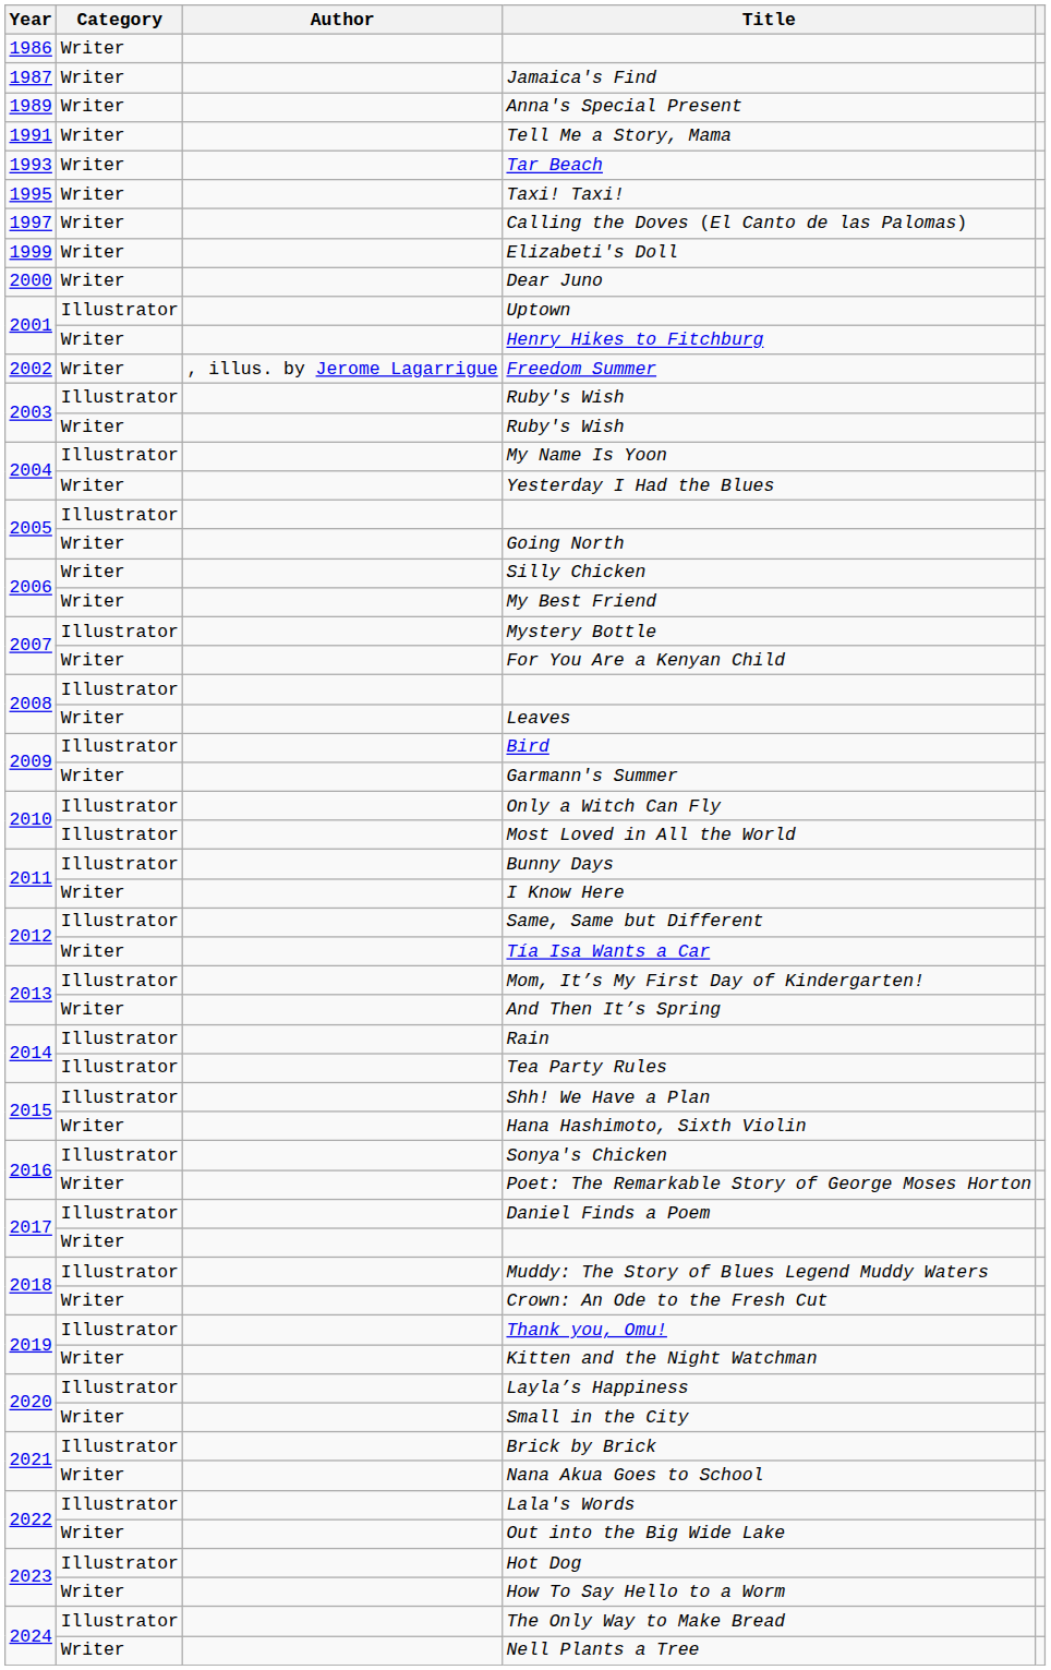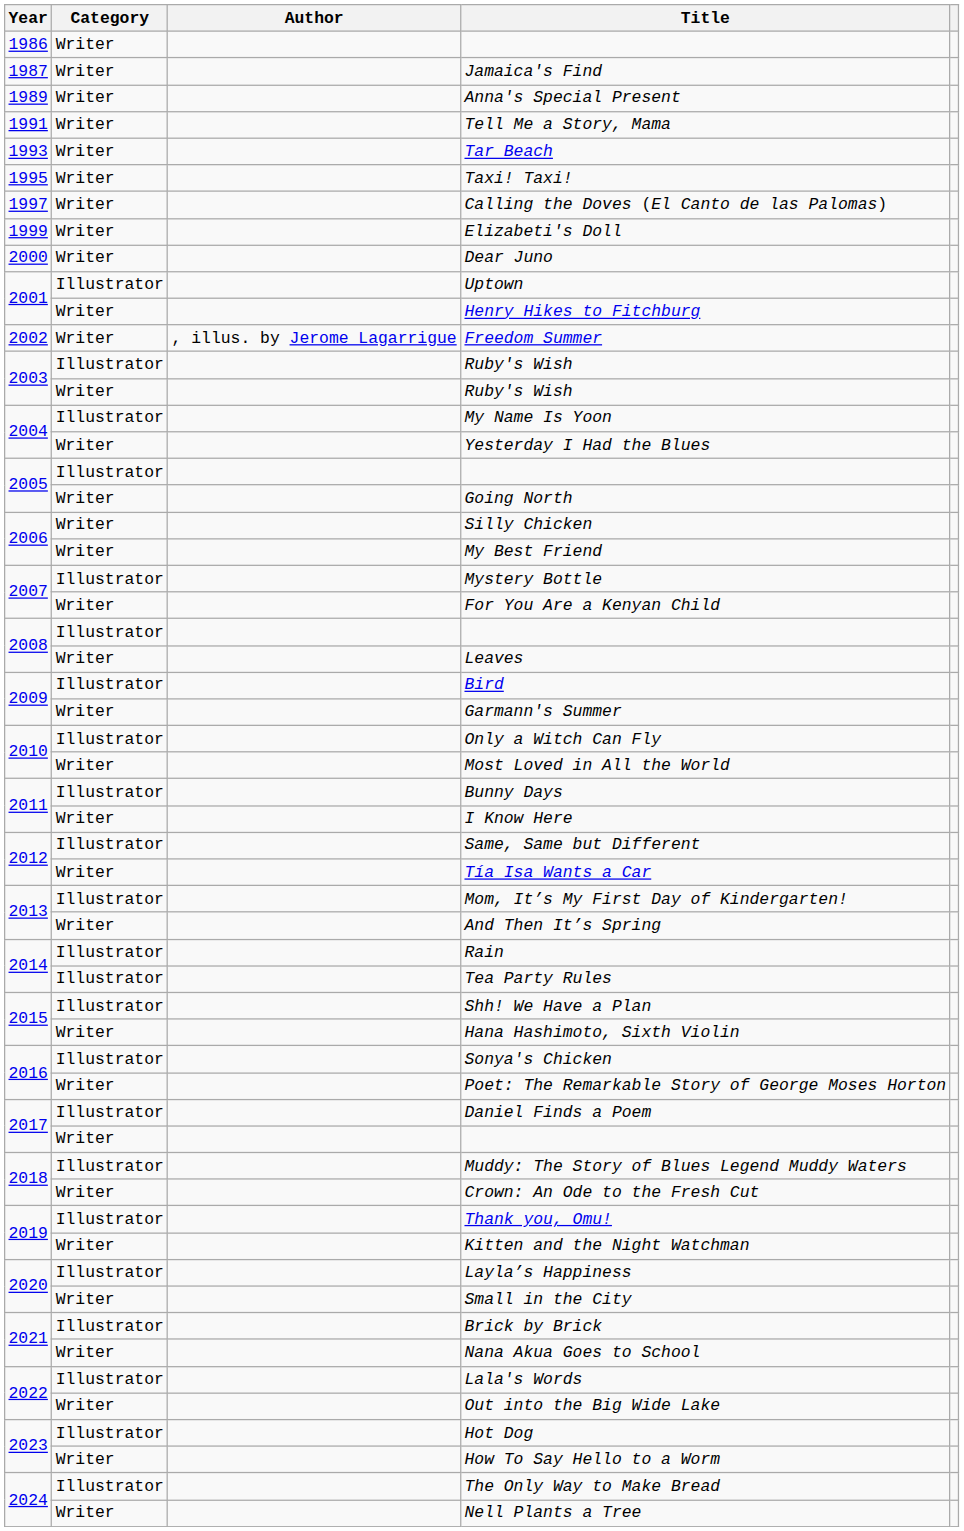Most Loved in All the World | Category: Illustrator -> Writer
